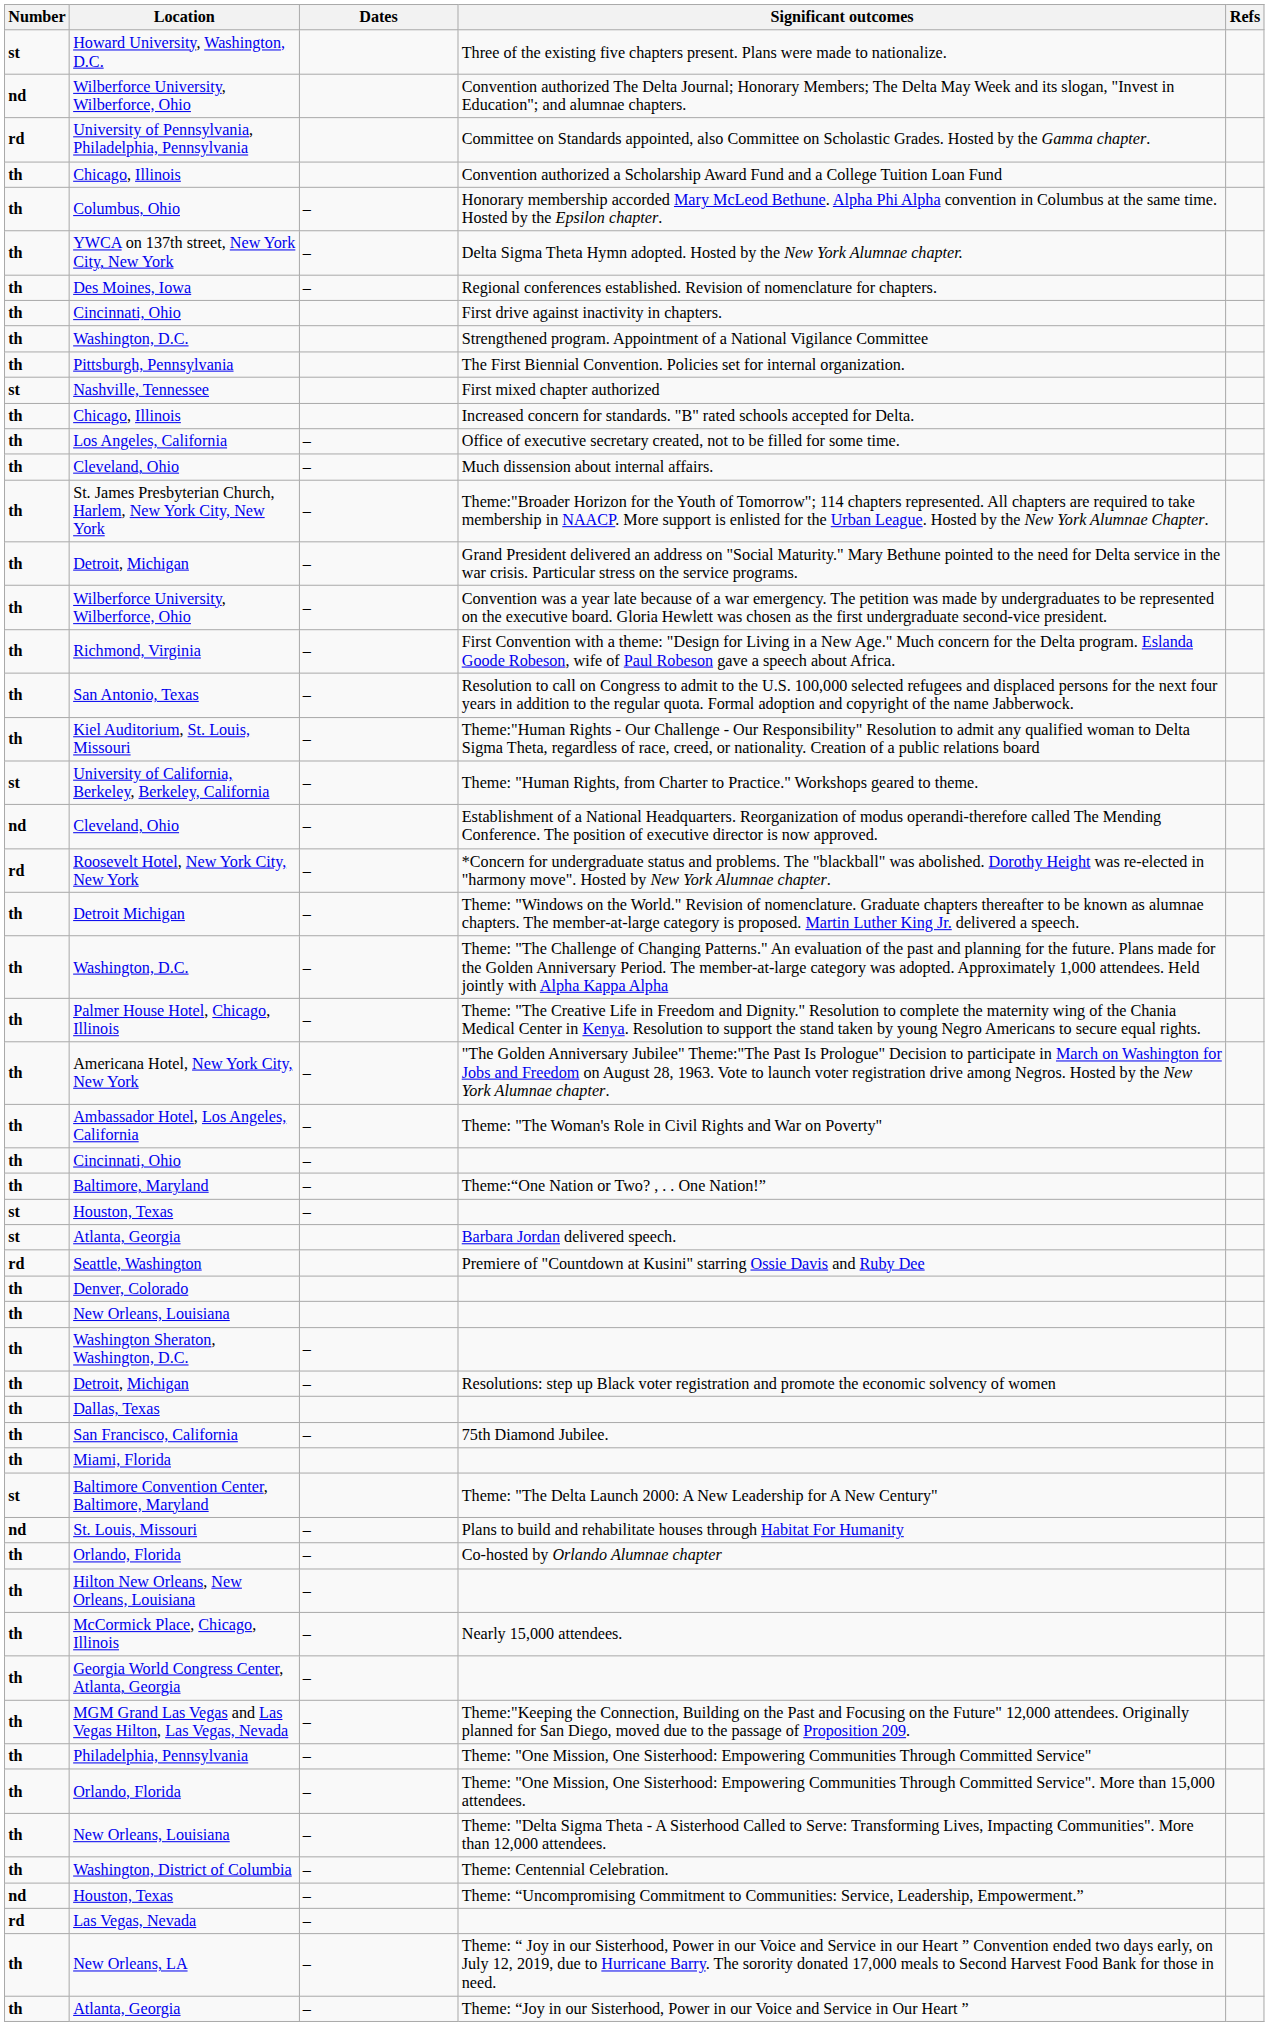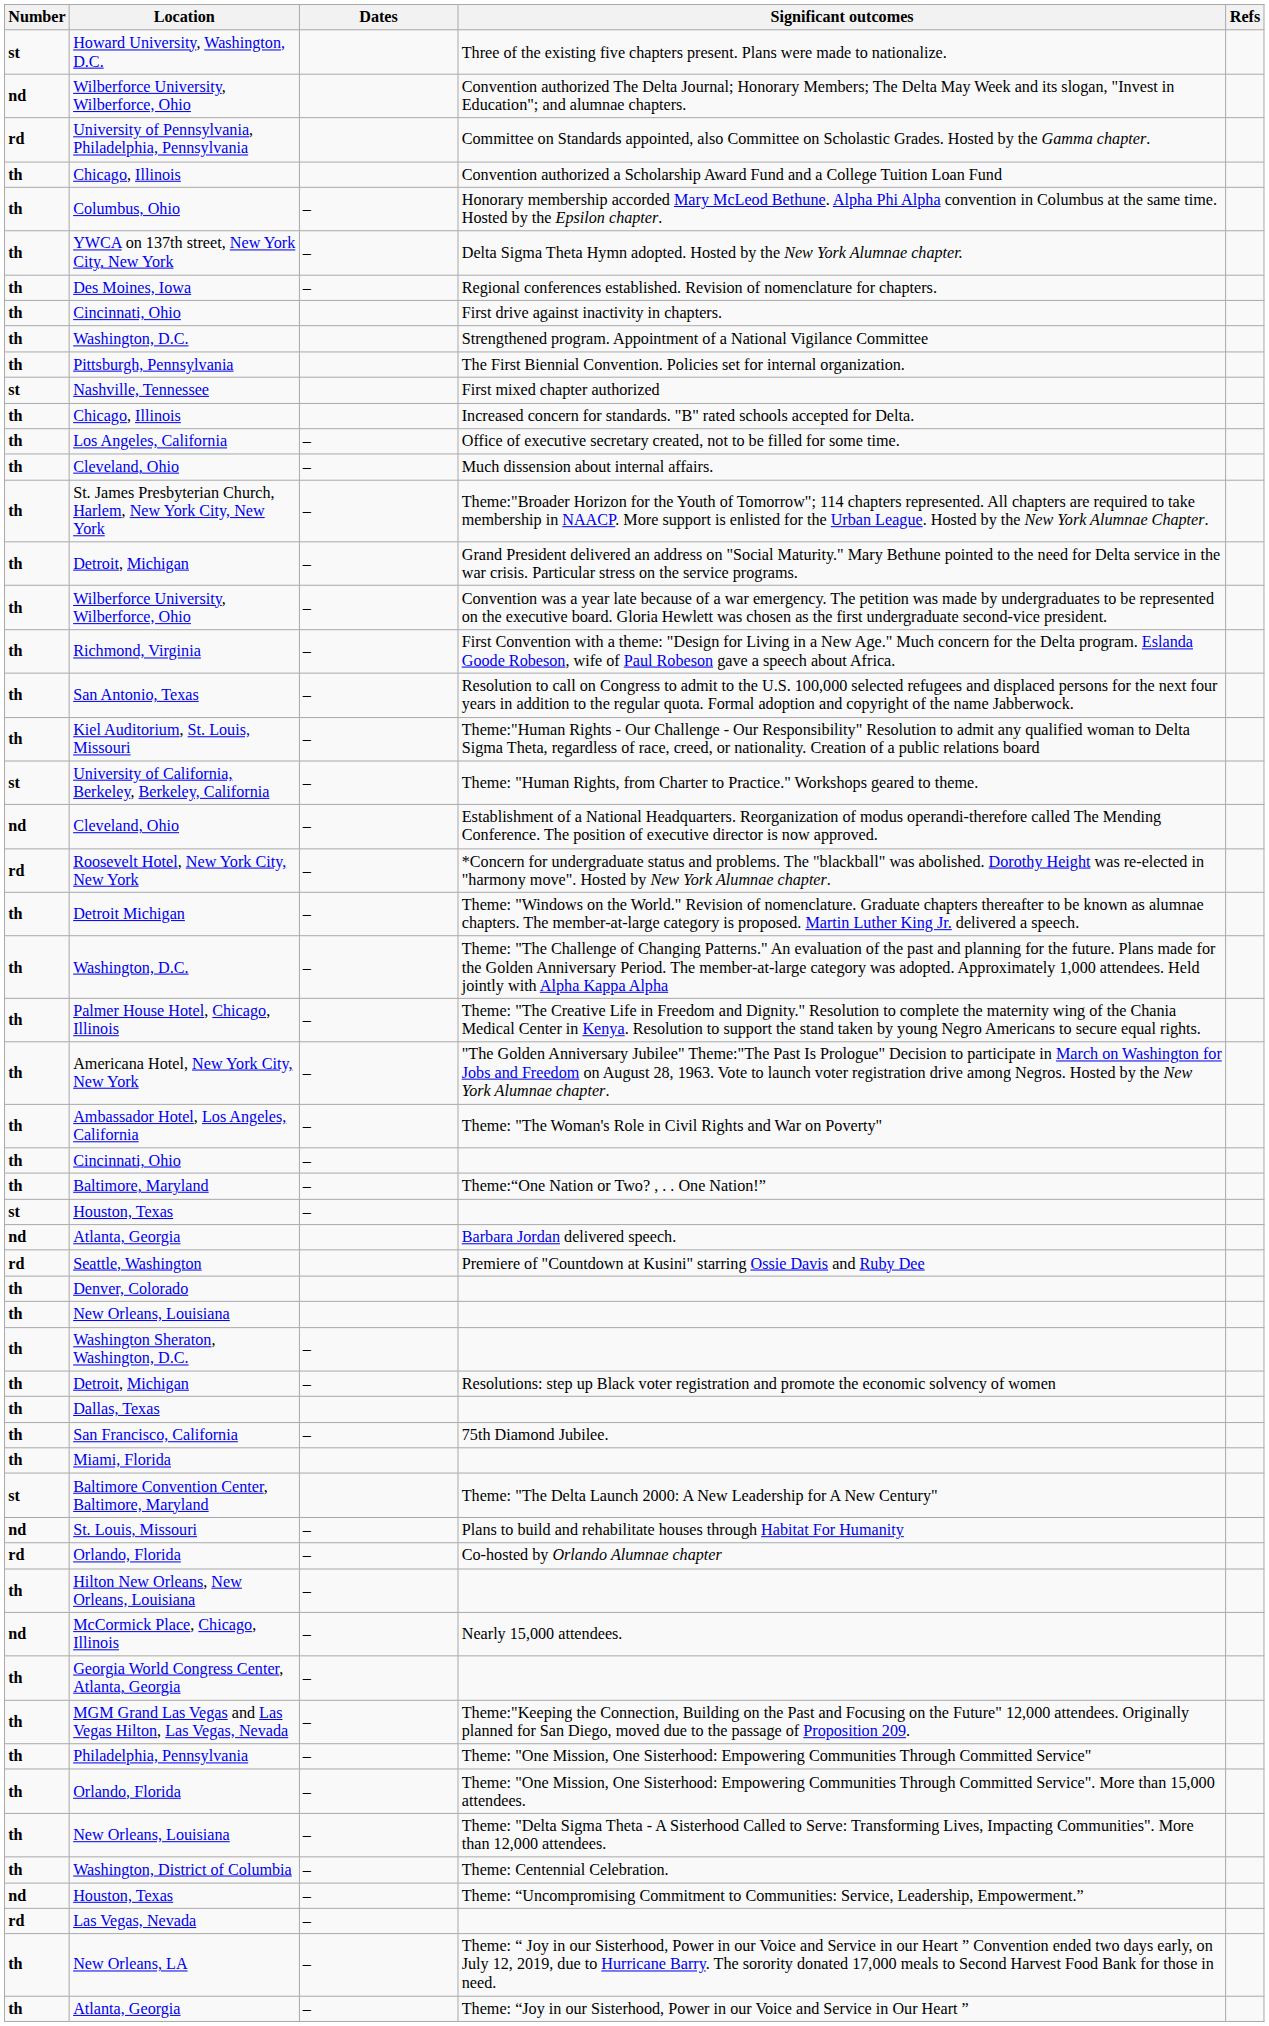Barbara Jordan delivered speech. | Number: st -> nd
Co-hosted by Orlando Alumnae chapter | Number: th -> rd
Nearly 15,000 attendees. | Number: th -> nd
